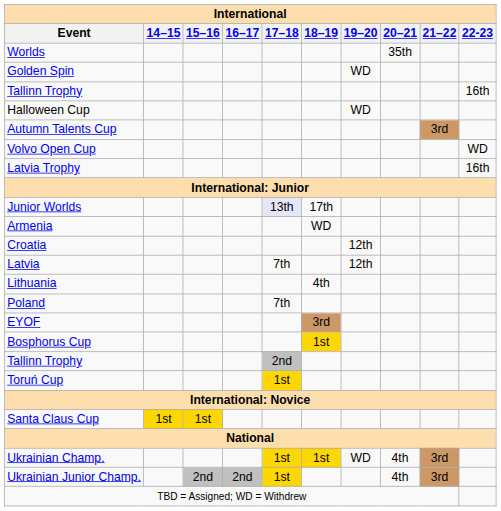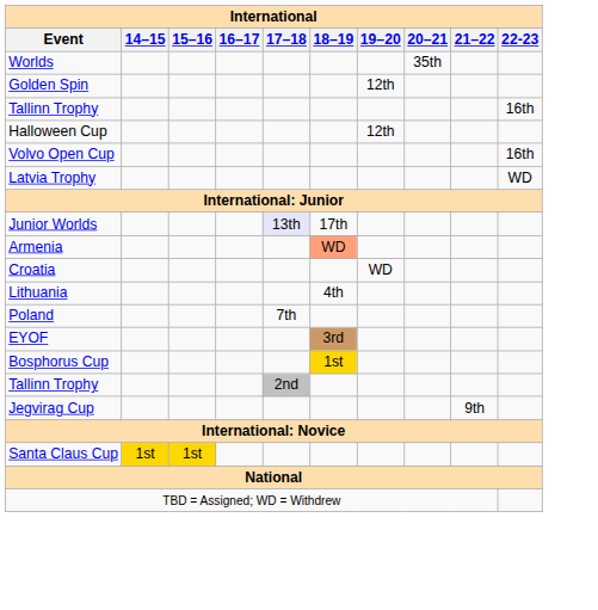Golden Spin | 19–20: WD -> 12th
Halloween Cup | 19–20: WD -> 12th
- row: Autumn Talents Cup | 3rd
Volvo Open Cup | 22-23: WD -> 16th
Latvia Trophy | 22-23: 16th -> WD
Armenia | 18–19: no background -> lightsalmon background
Croatia | 19–20: 12th -> WD
- row: Latvia | 7th | 12th
+ row: Jegvirag Cup | 9th
- row: Toruń Cup | 1st
- row: Ukrainian Champ. | 1st | 1st | WD | 4th | 3rd
- row: Ukrainian Junior Champ. | 2nd | 2nd | 1st | 4th | 3rd
